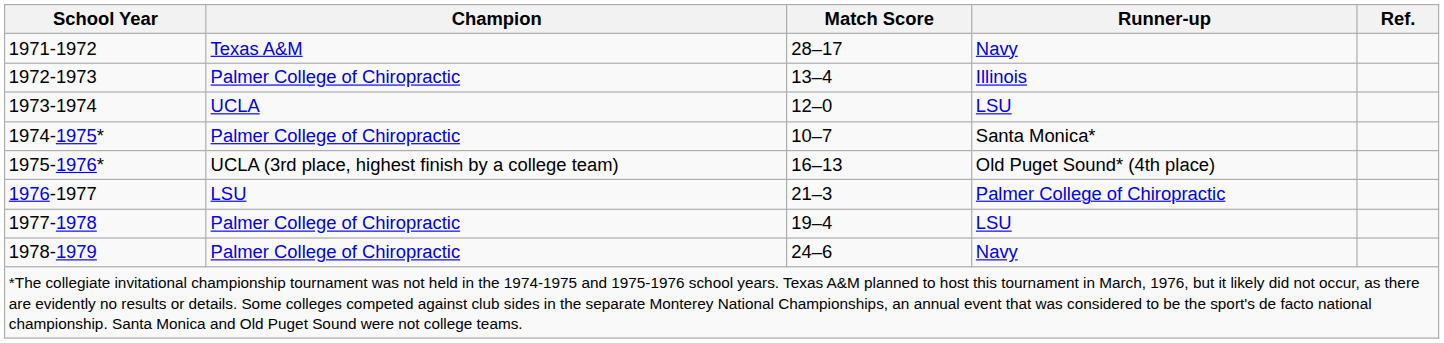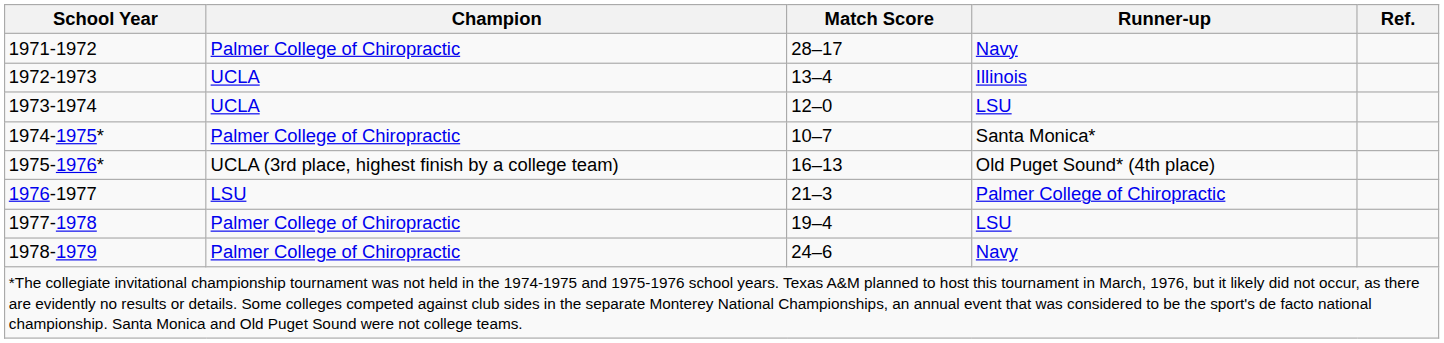1971-1972 | Champion: Texas A&M -> Palmer College of Chiropractic
1972-1973 | Champion: Palmer College of Chiropractic -> UCLA
